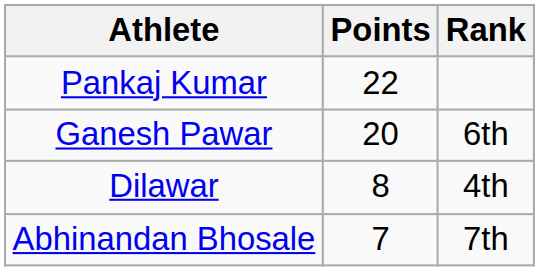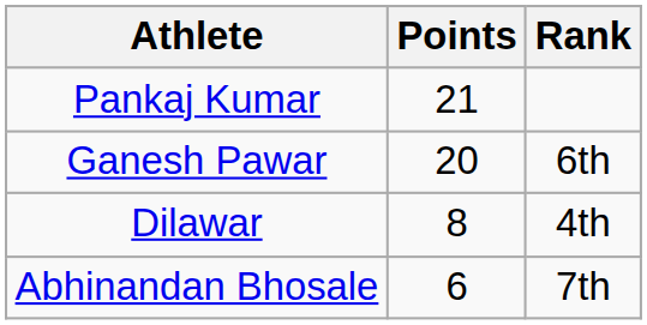Pankaj Kumar | Points: 22 -> 21
Abhinandan Bhosale | Points: 7 -> 6
